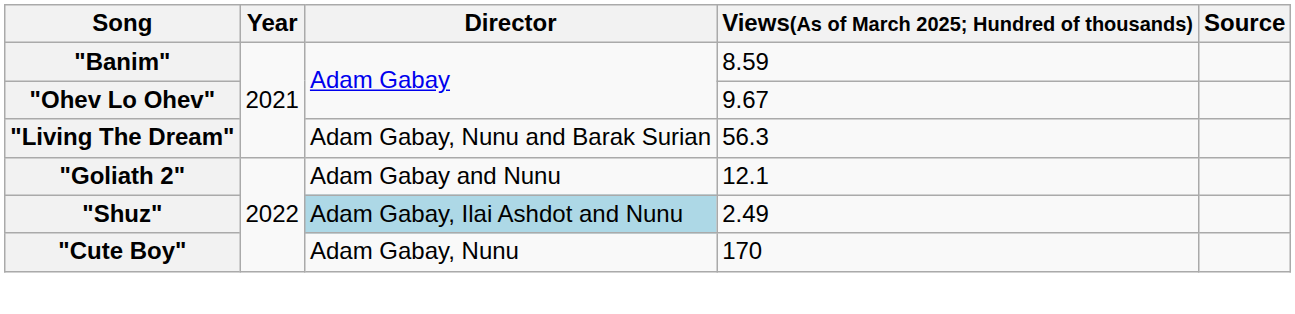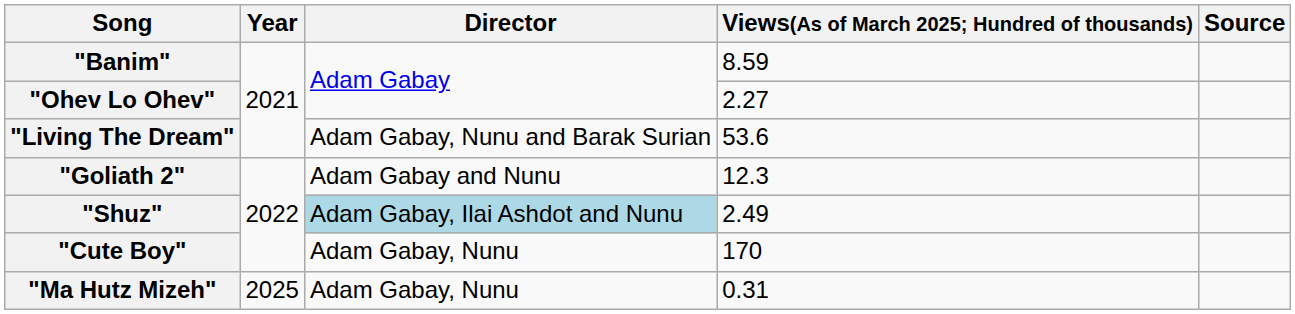"Ohev Lo Ohev" | Views(As of March 2025; Hundred of thousands): 9.67 -> 2.27
"Living The Dream" | Views(As of March 2025; Hundred of thousands): 56.3 -> 53.6
"Goliath 2" | Views(As of March 2025; Hundred of thousands): 12.1 -> 12.3
+ row: "Ma Hutz Mizeh" | 2025 | Adam Gabay, Nunu | 0.31
